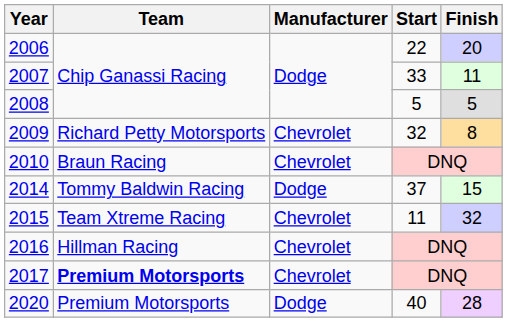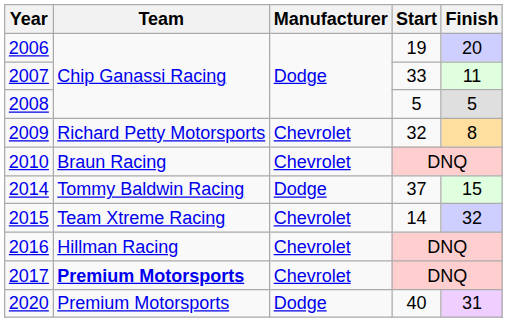2006 | Start: 22 -> 19
2015 | Start: 11 -> 14
2020 | Finish: 28 -> 31
